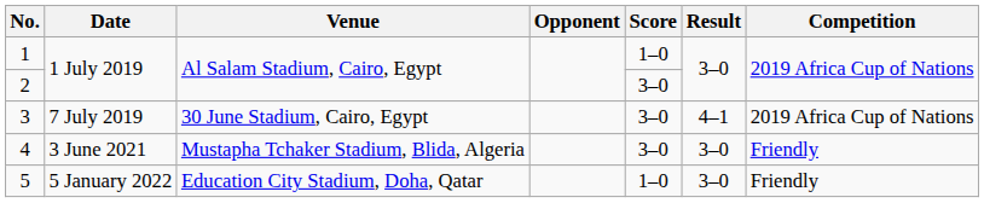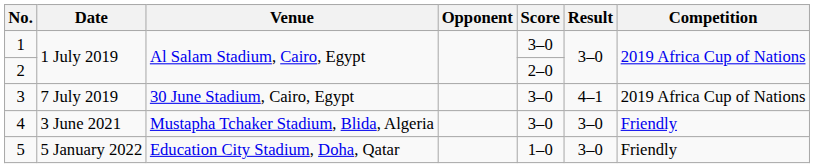1 | Score: 1–0 -> 3–0
2 | Score: 3–0 -> 2–0
